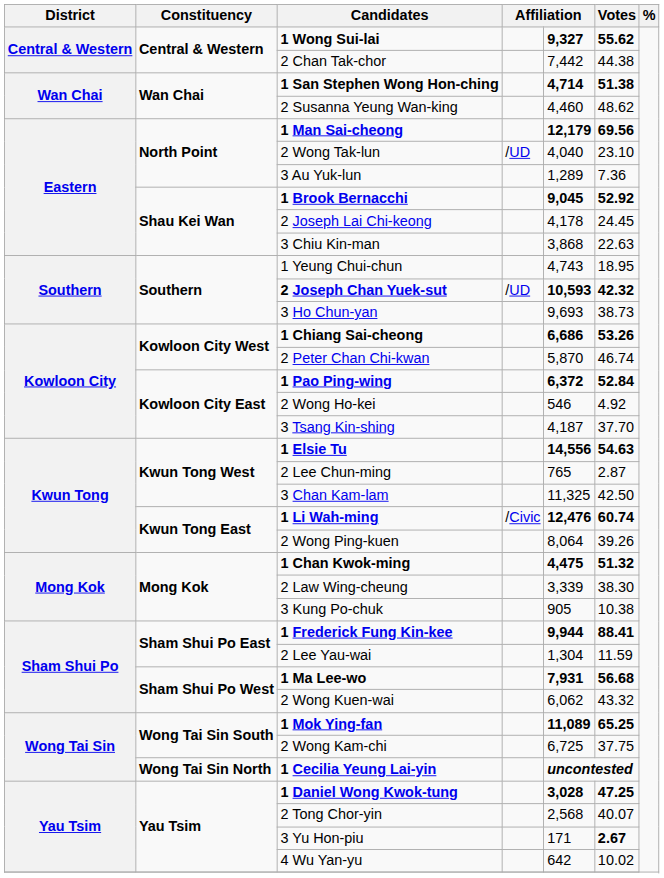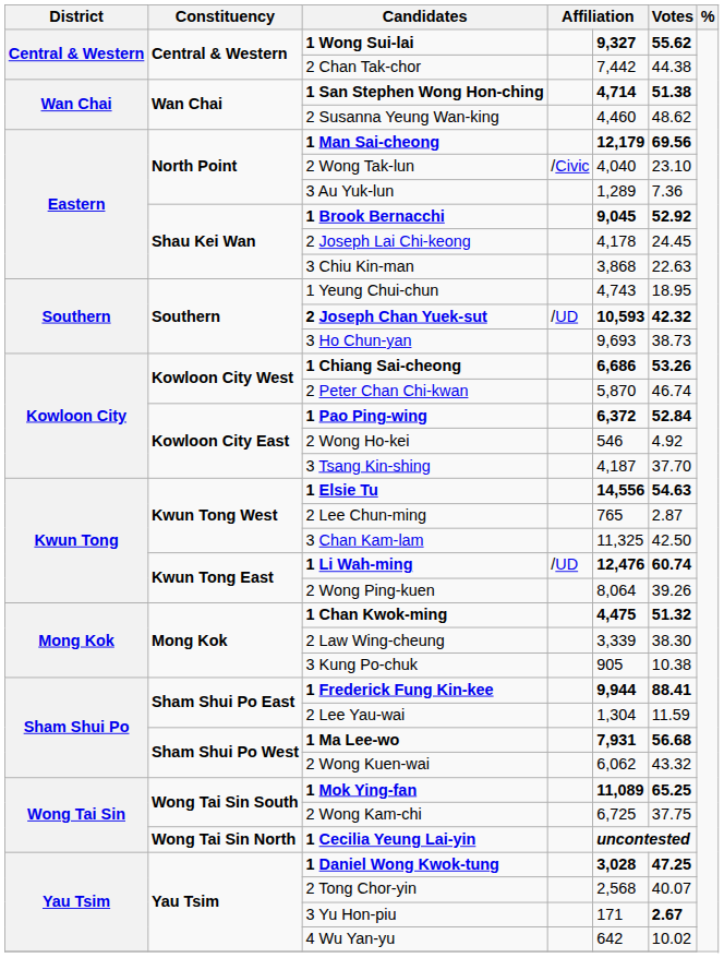2 Wong Tak-lun | column 4: /UD -> /Civic
1 Li Wah-ming | column 4: /Civic -> /UD
